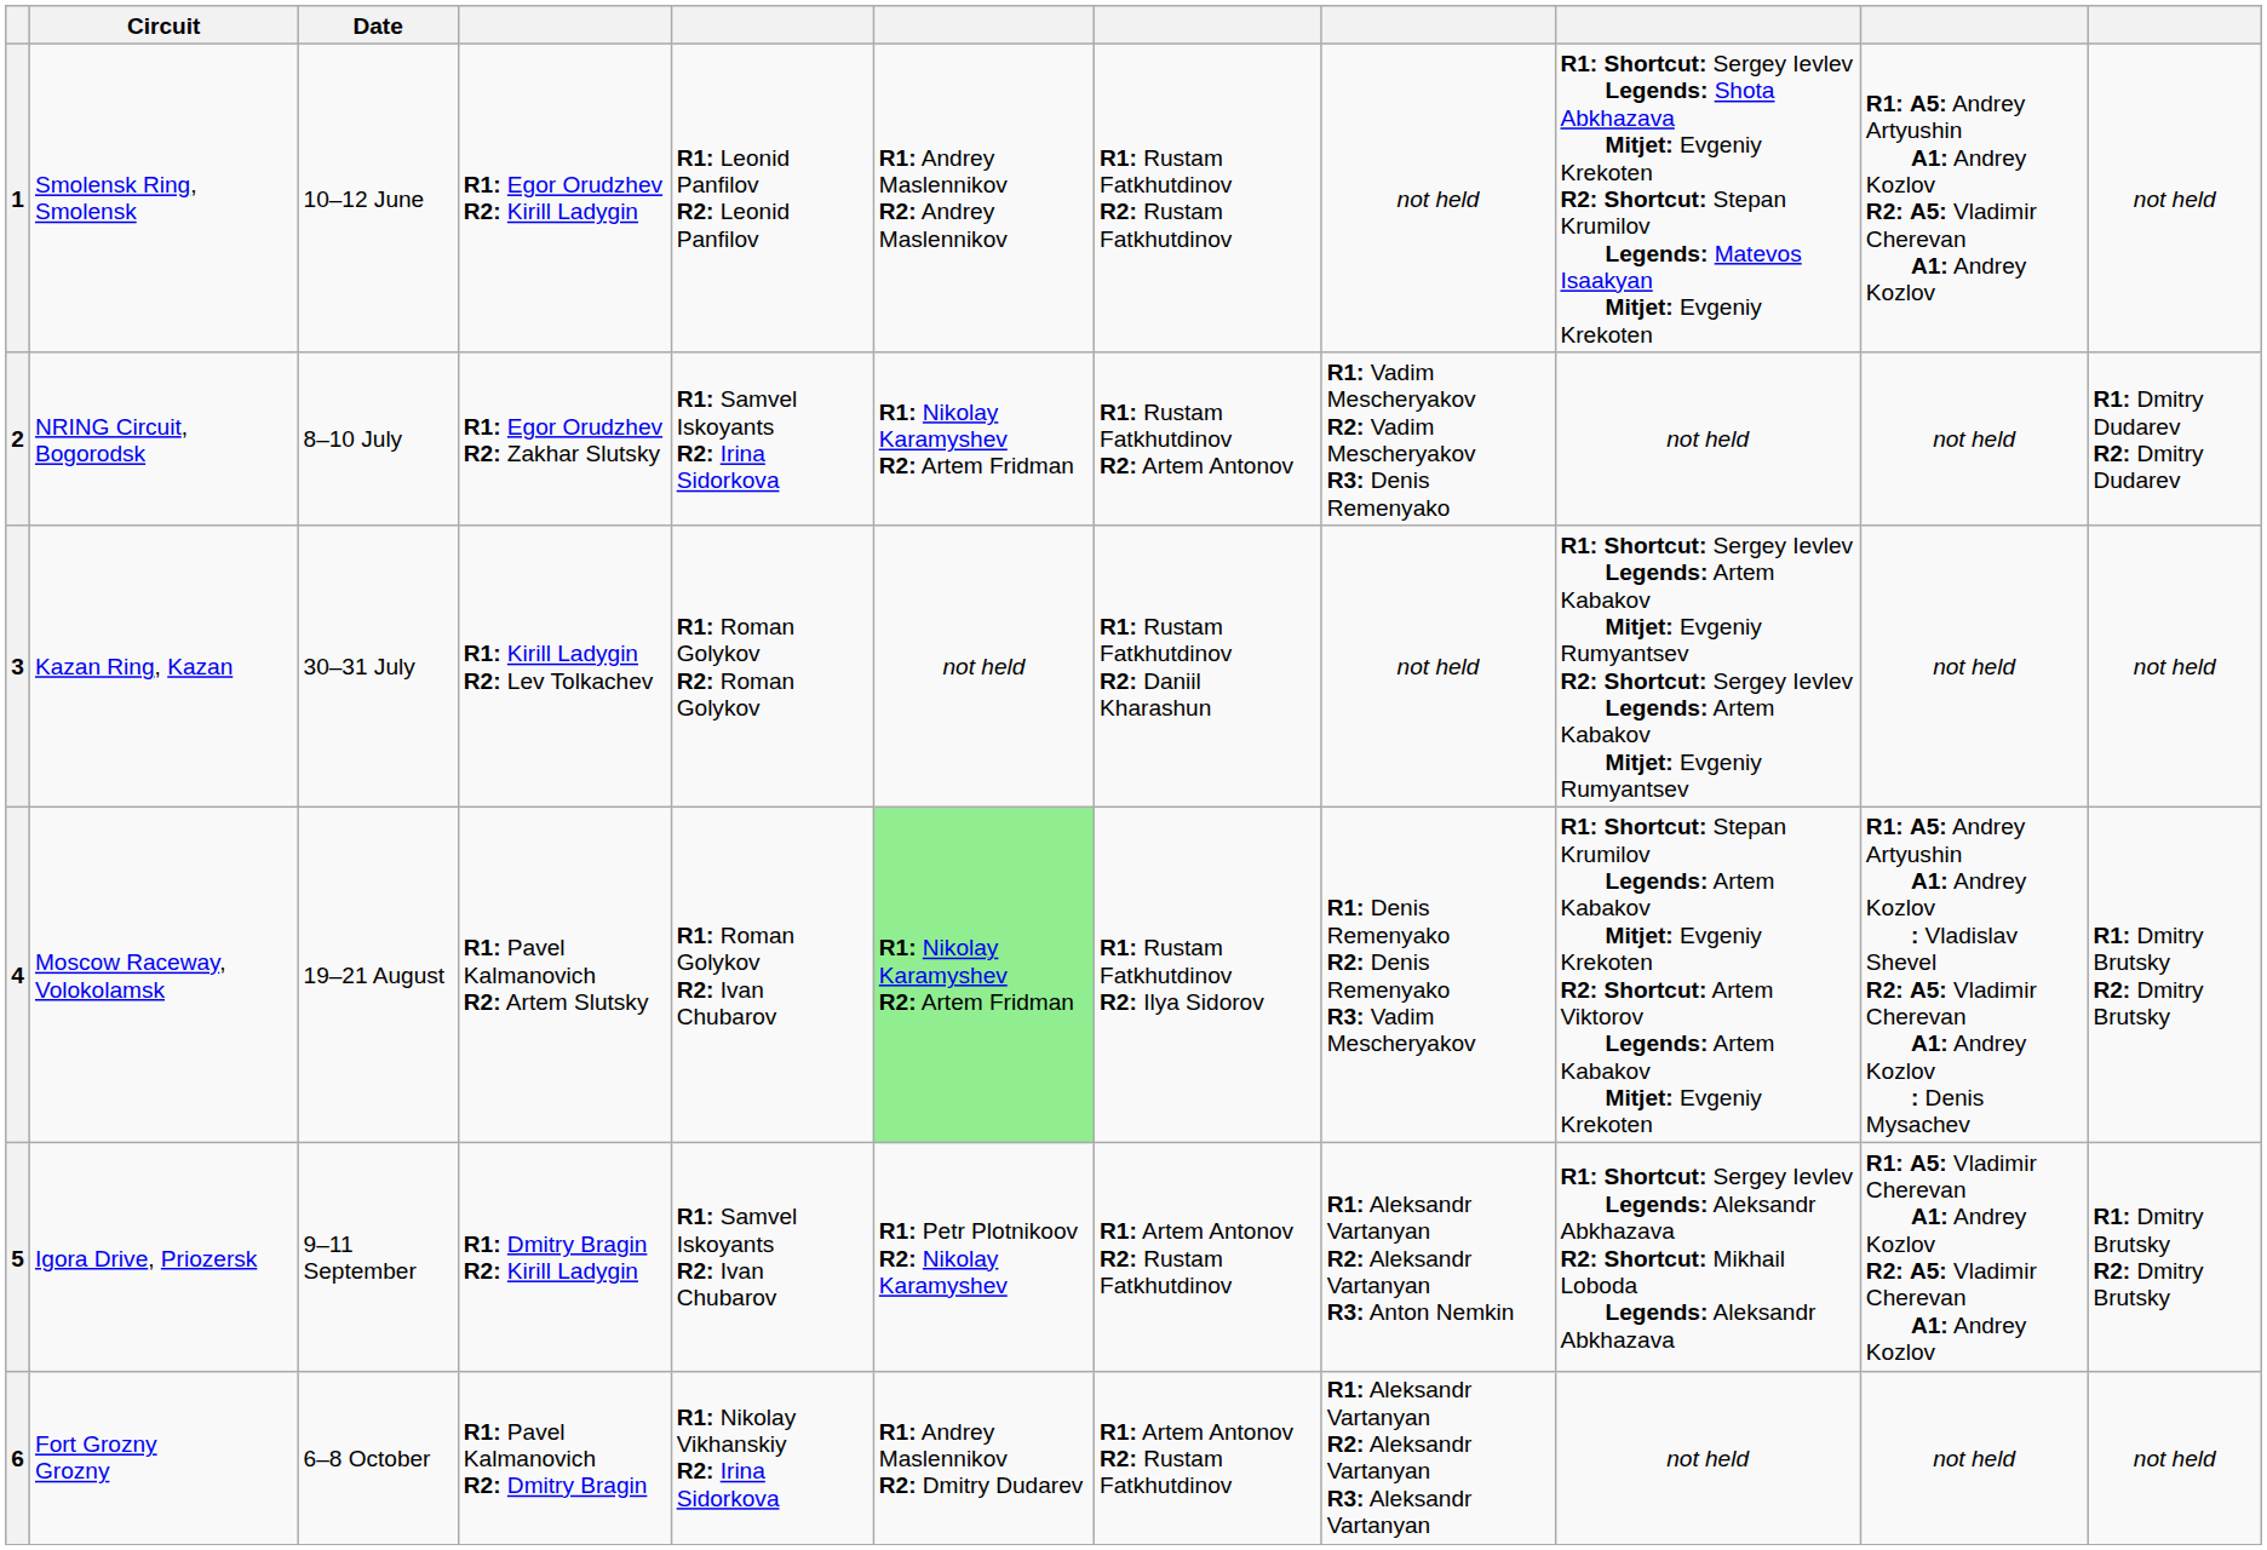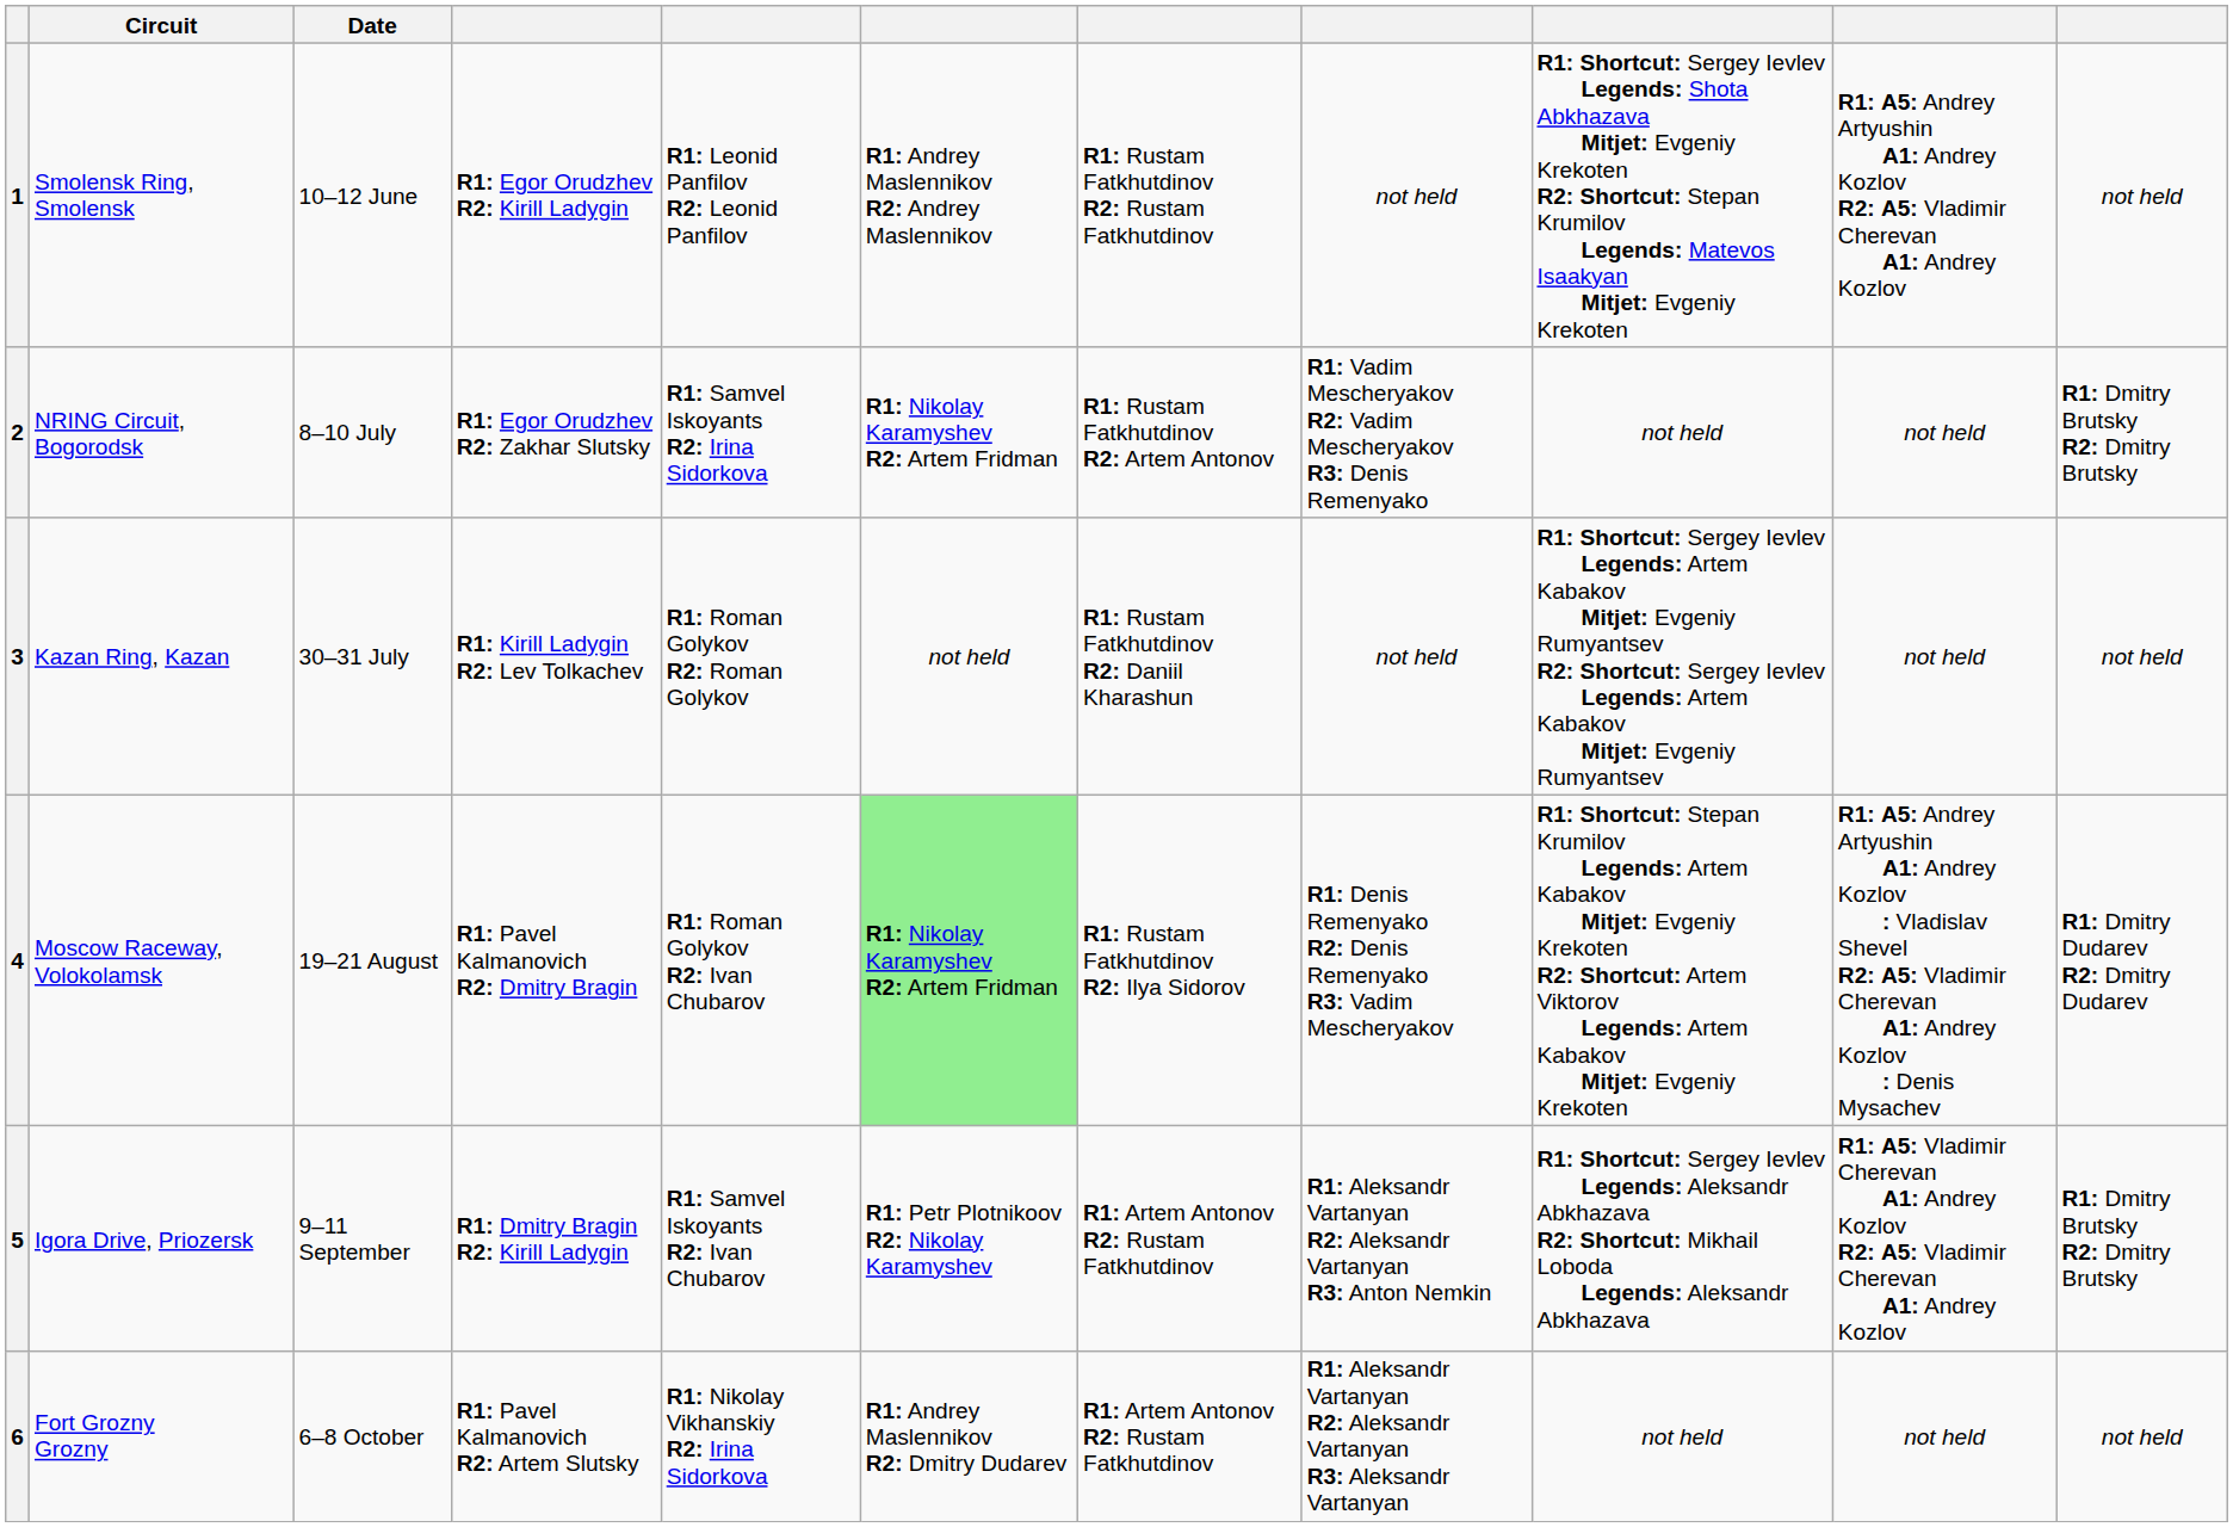2 | column 11: R1: Dmitry Dudarev R2: Dmitry Dudarev -> R1: Dmitry Brutsky R2: Dmitry Brutsky
4 | column 4: R1: Pavel Kalmanovich R2: Artem Slutsky -> R1: Pavel Kalmanovich R2: Dmitry Bragin
4 | column 11: R1: Dmitry Brutsky R2: Dmitry Brutsky -> R1: Dmitry Dudarev R2: Dmitry Dudarev
6 | column 4: R1: Pavel Kalmanovich R2: Dmitry Bragin -> R1: Pavel Kalmanovich R2: Artem Slutsky
